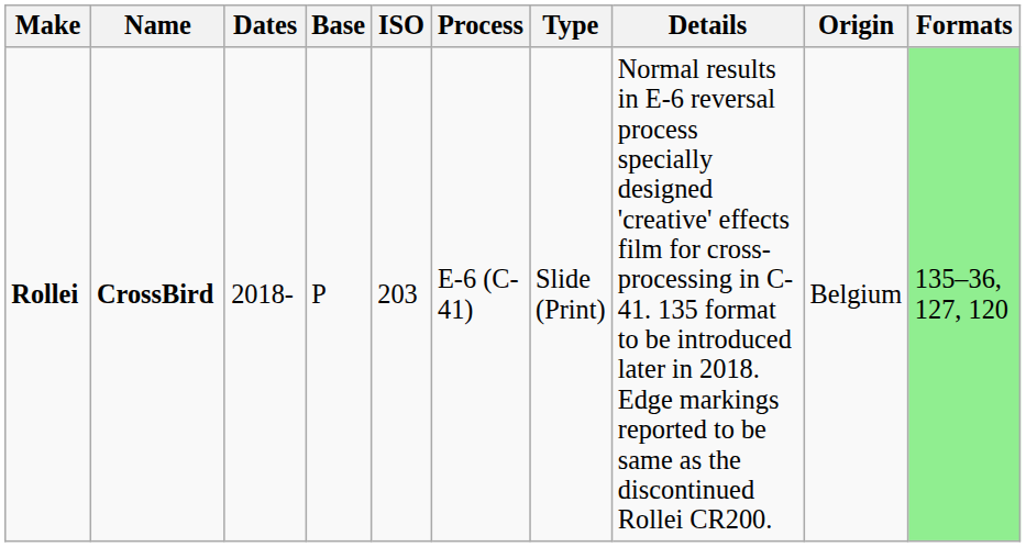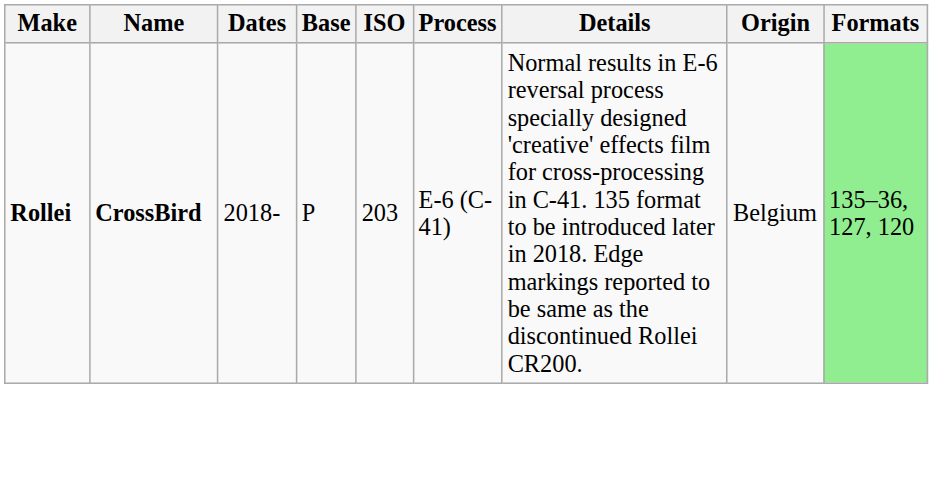- column: Type | Slide (Print)
